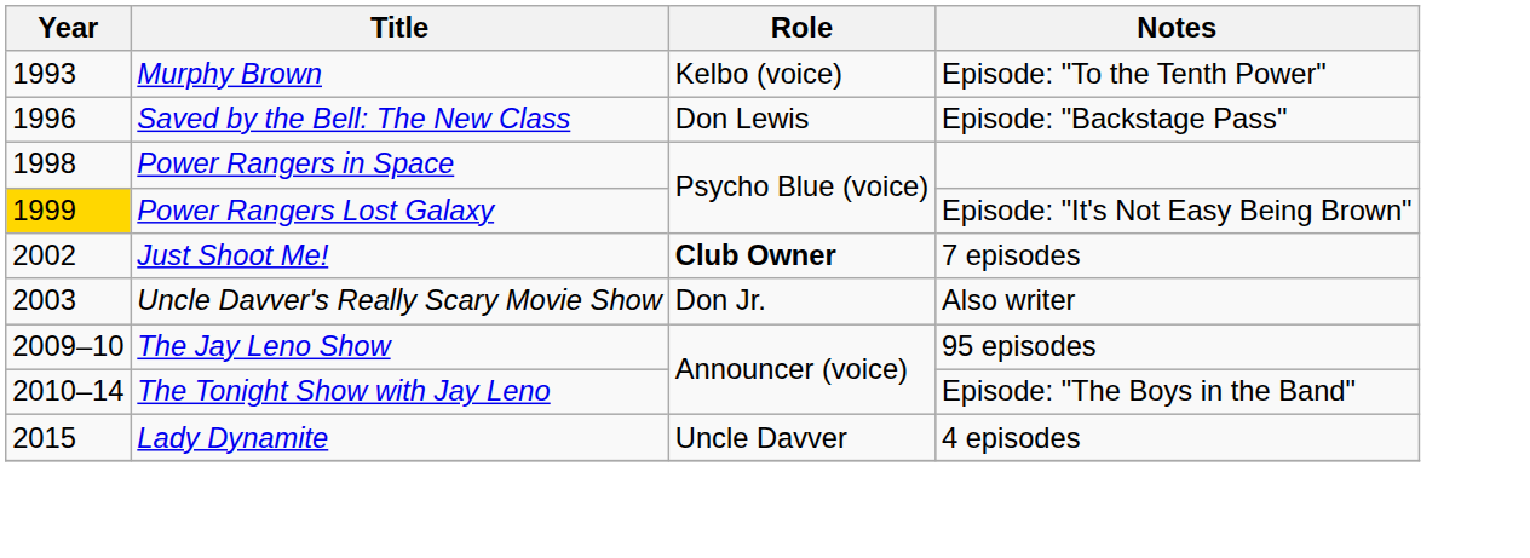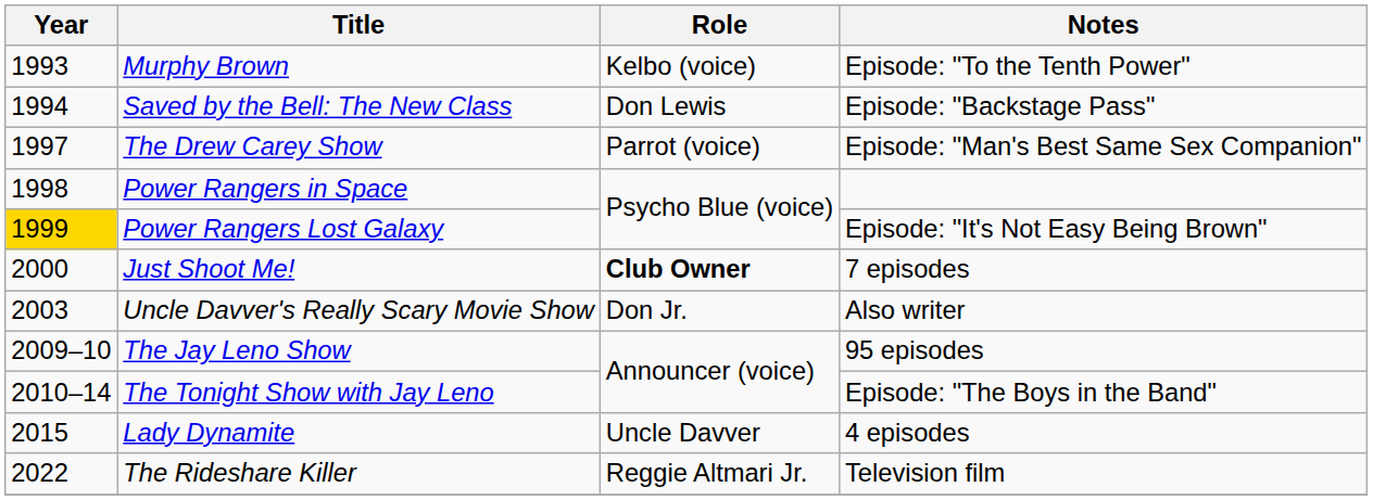Saved by the Bell: The New Class | Year: 1996 -> 1994
+ row: 1997 | The Drew Carey Show | Parrot (voice) | Episode: "Man's Best Same Sex Companion"
Just Shoot Me! | Year: 2002 -> 2000
+ row: 2022 | The Rideshare Killer | Reggie Altmari Jr. | Television film
